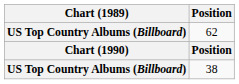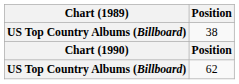rows swapped: 38 <-> 62
